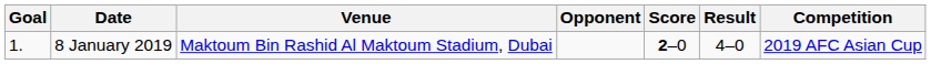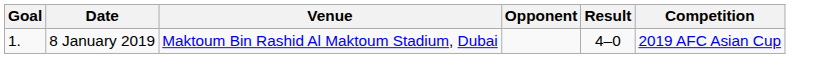- column: Score | 2–0
